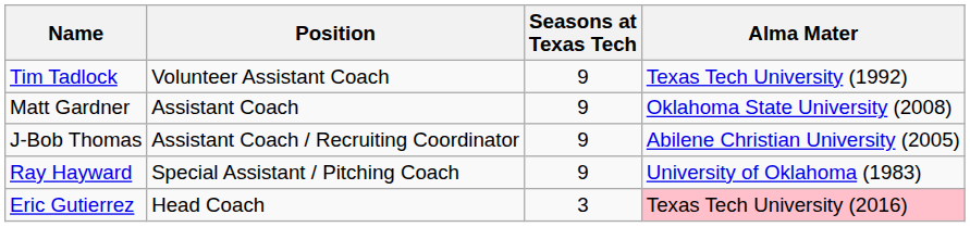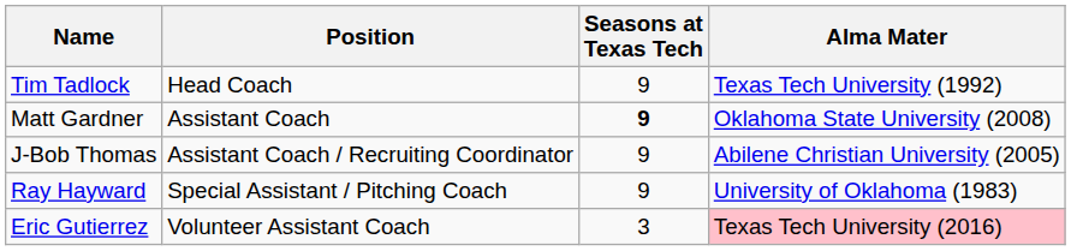Tim Tadlock | Position: Volunteer Assistant Coach -> Head Coach
Matt Gardner | Seasons at Texas Tech: normal -> bold
Eric Gutierrez | Position: Head Coach -> Volunteer Assistant Coach
